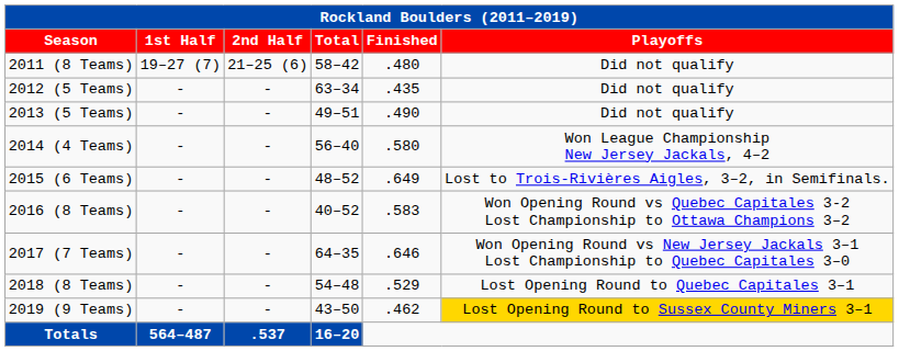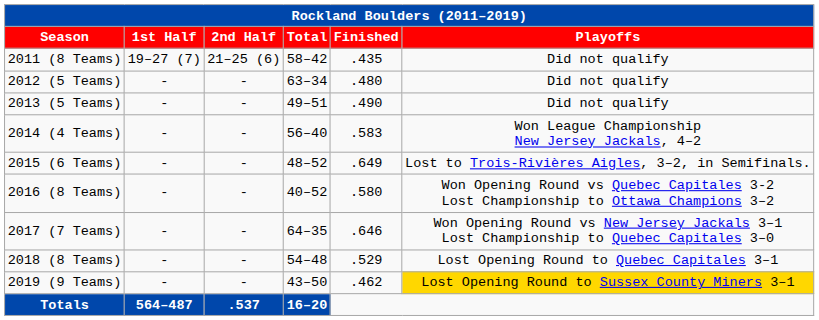2011 (8 Teams) | Finished: .480 -> .435
2012 (5 Teams) | Finished: .435 -> .480
2014 (4 Teams) | Finished: .580 -> .583
2016 (8 Teams) | Finished: .583 -> .580
